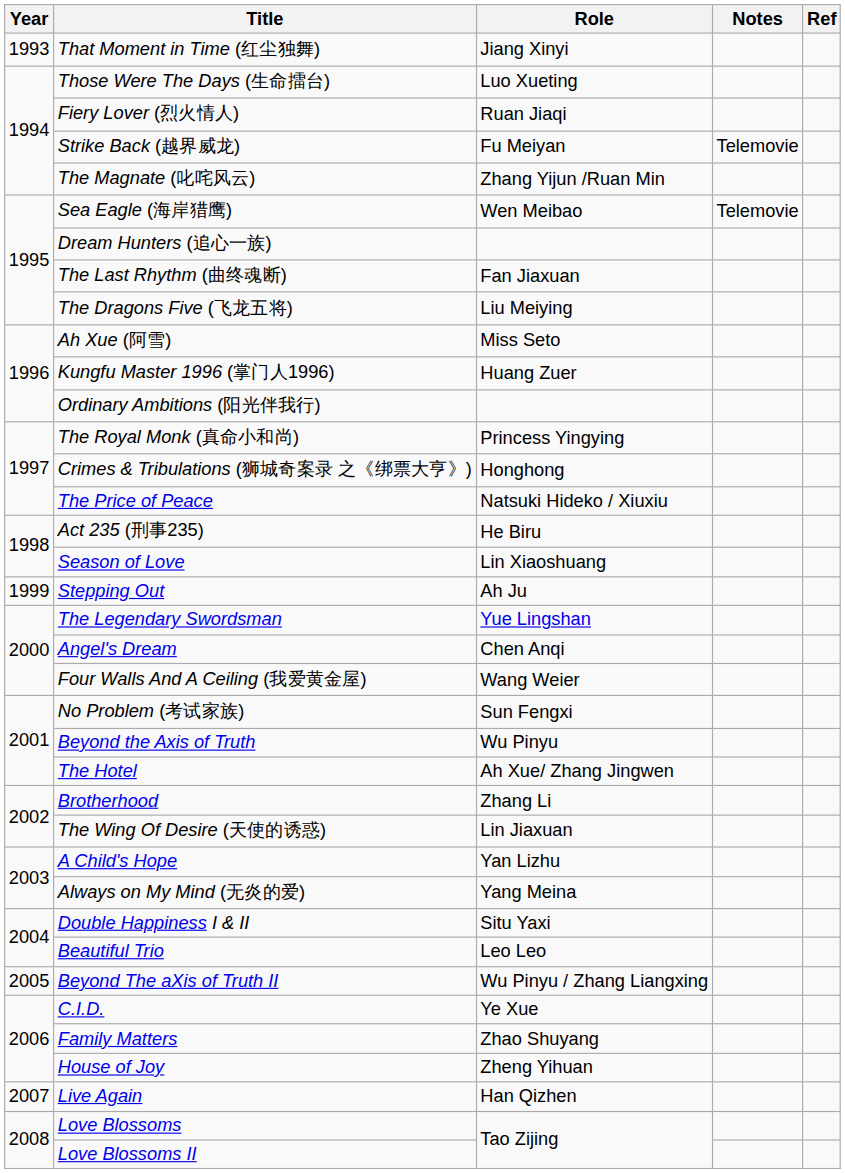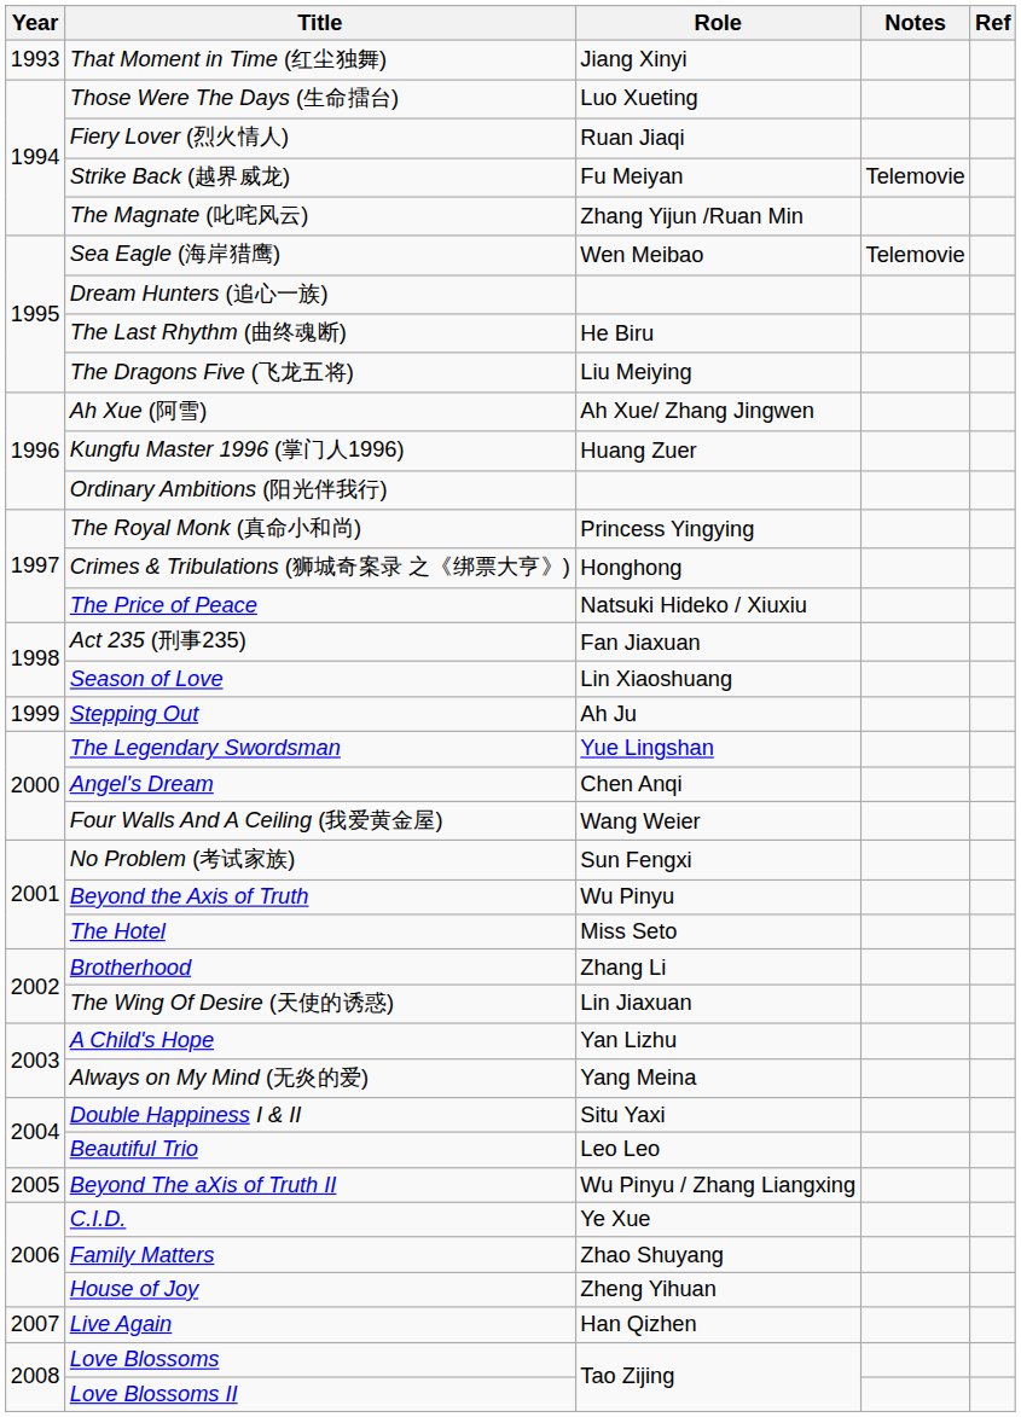The Last Rhythm (曲终魂断) | Role: Fan Jiaxuan -> He Biru
Ah Xue (阿雪) | Role: Miss Seto -> Ah Xue/ Zhang Jingwen
Act 235 (刑事235) | Role: He Biru -> Fan Jiaxuan
The Hotel | Role: Ah Xue/ Zhang Jingwen -> Miss Seto
